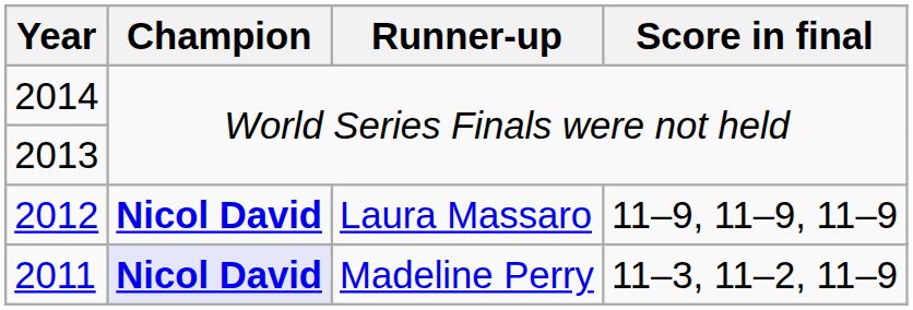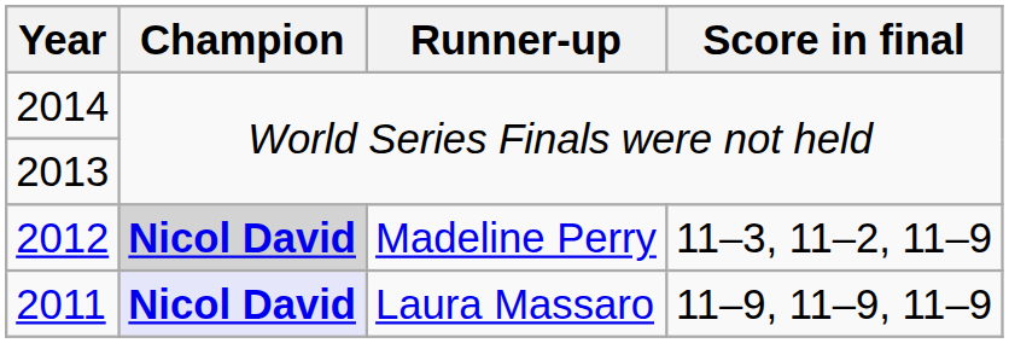2012 | Champion: no background -> lightgrey background
2012 | Runner-up: Laura Massaro -> Madeline Perry
2012 | Score in final: 11–9, 11–9, 11–9 -> 11–3, 11–2, 11–9
2011 | Runner-up: Madeline Perry -> Laura Massaro
2011 | Score in final: 11–3, 11–2, 11–9 -> 11–9, 11–9, 11–9
